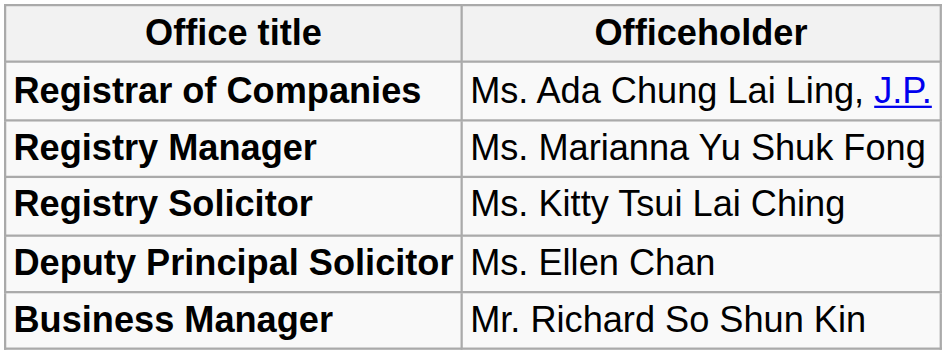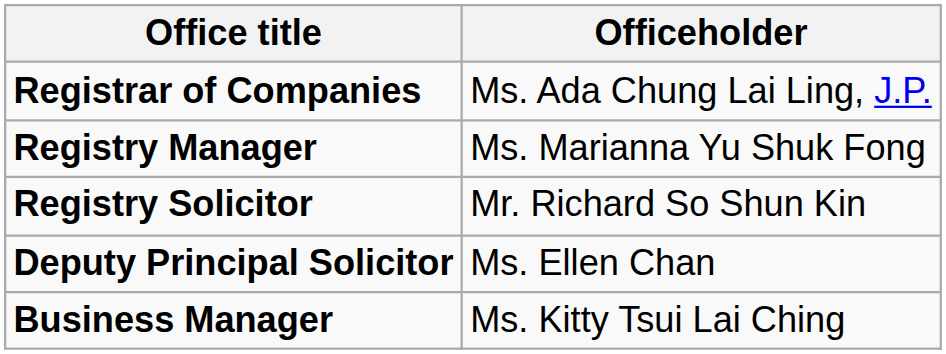Registry Solicitor | Officeholder: Ms. Kitty Tsui Lai Ching -> Mr. Richard So Shun Kin
Business Manager | Officeholder: Mr. Richard So Shun Kin -> Ms. Kitty Tsui Lai Ching
